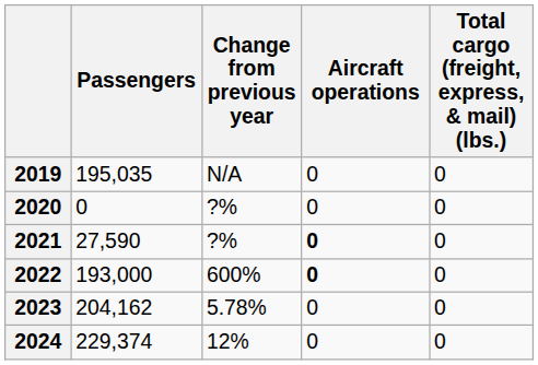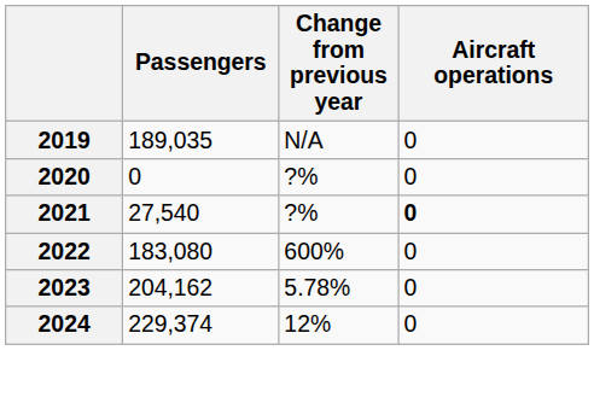- column: Total cargo (freight, express, & mail) (lbs.) | 0 | 0 | 0 | 0 | 0 | 0
2019 | Passengers: 195,035 -> 189,035
2021 | Passengers: 27,590 -> 27,540
2022 | Passengers: 193,000 -> 183,080
2022 | Aircraft operations: bold -> normal
